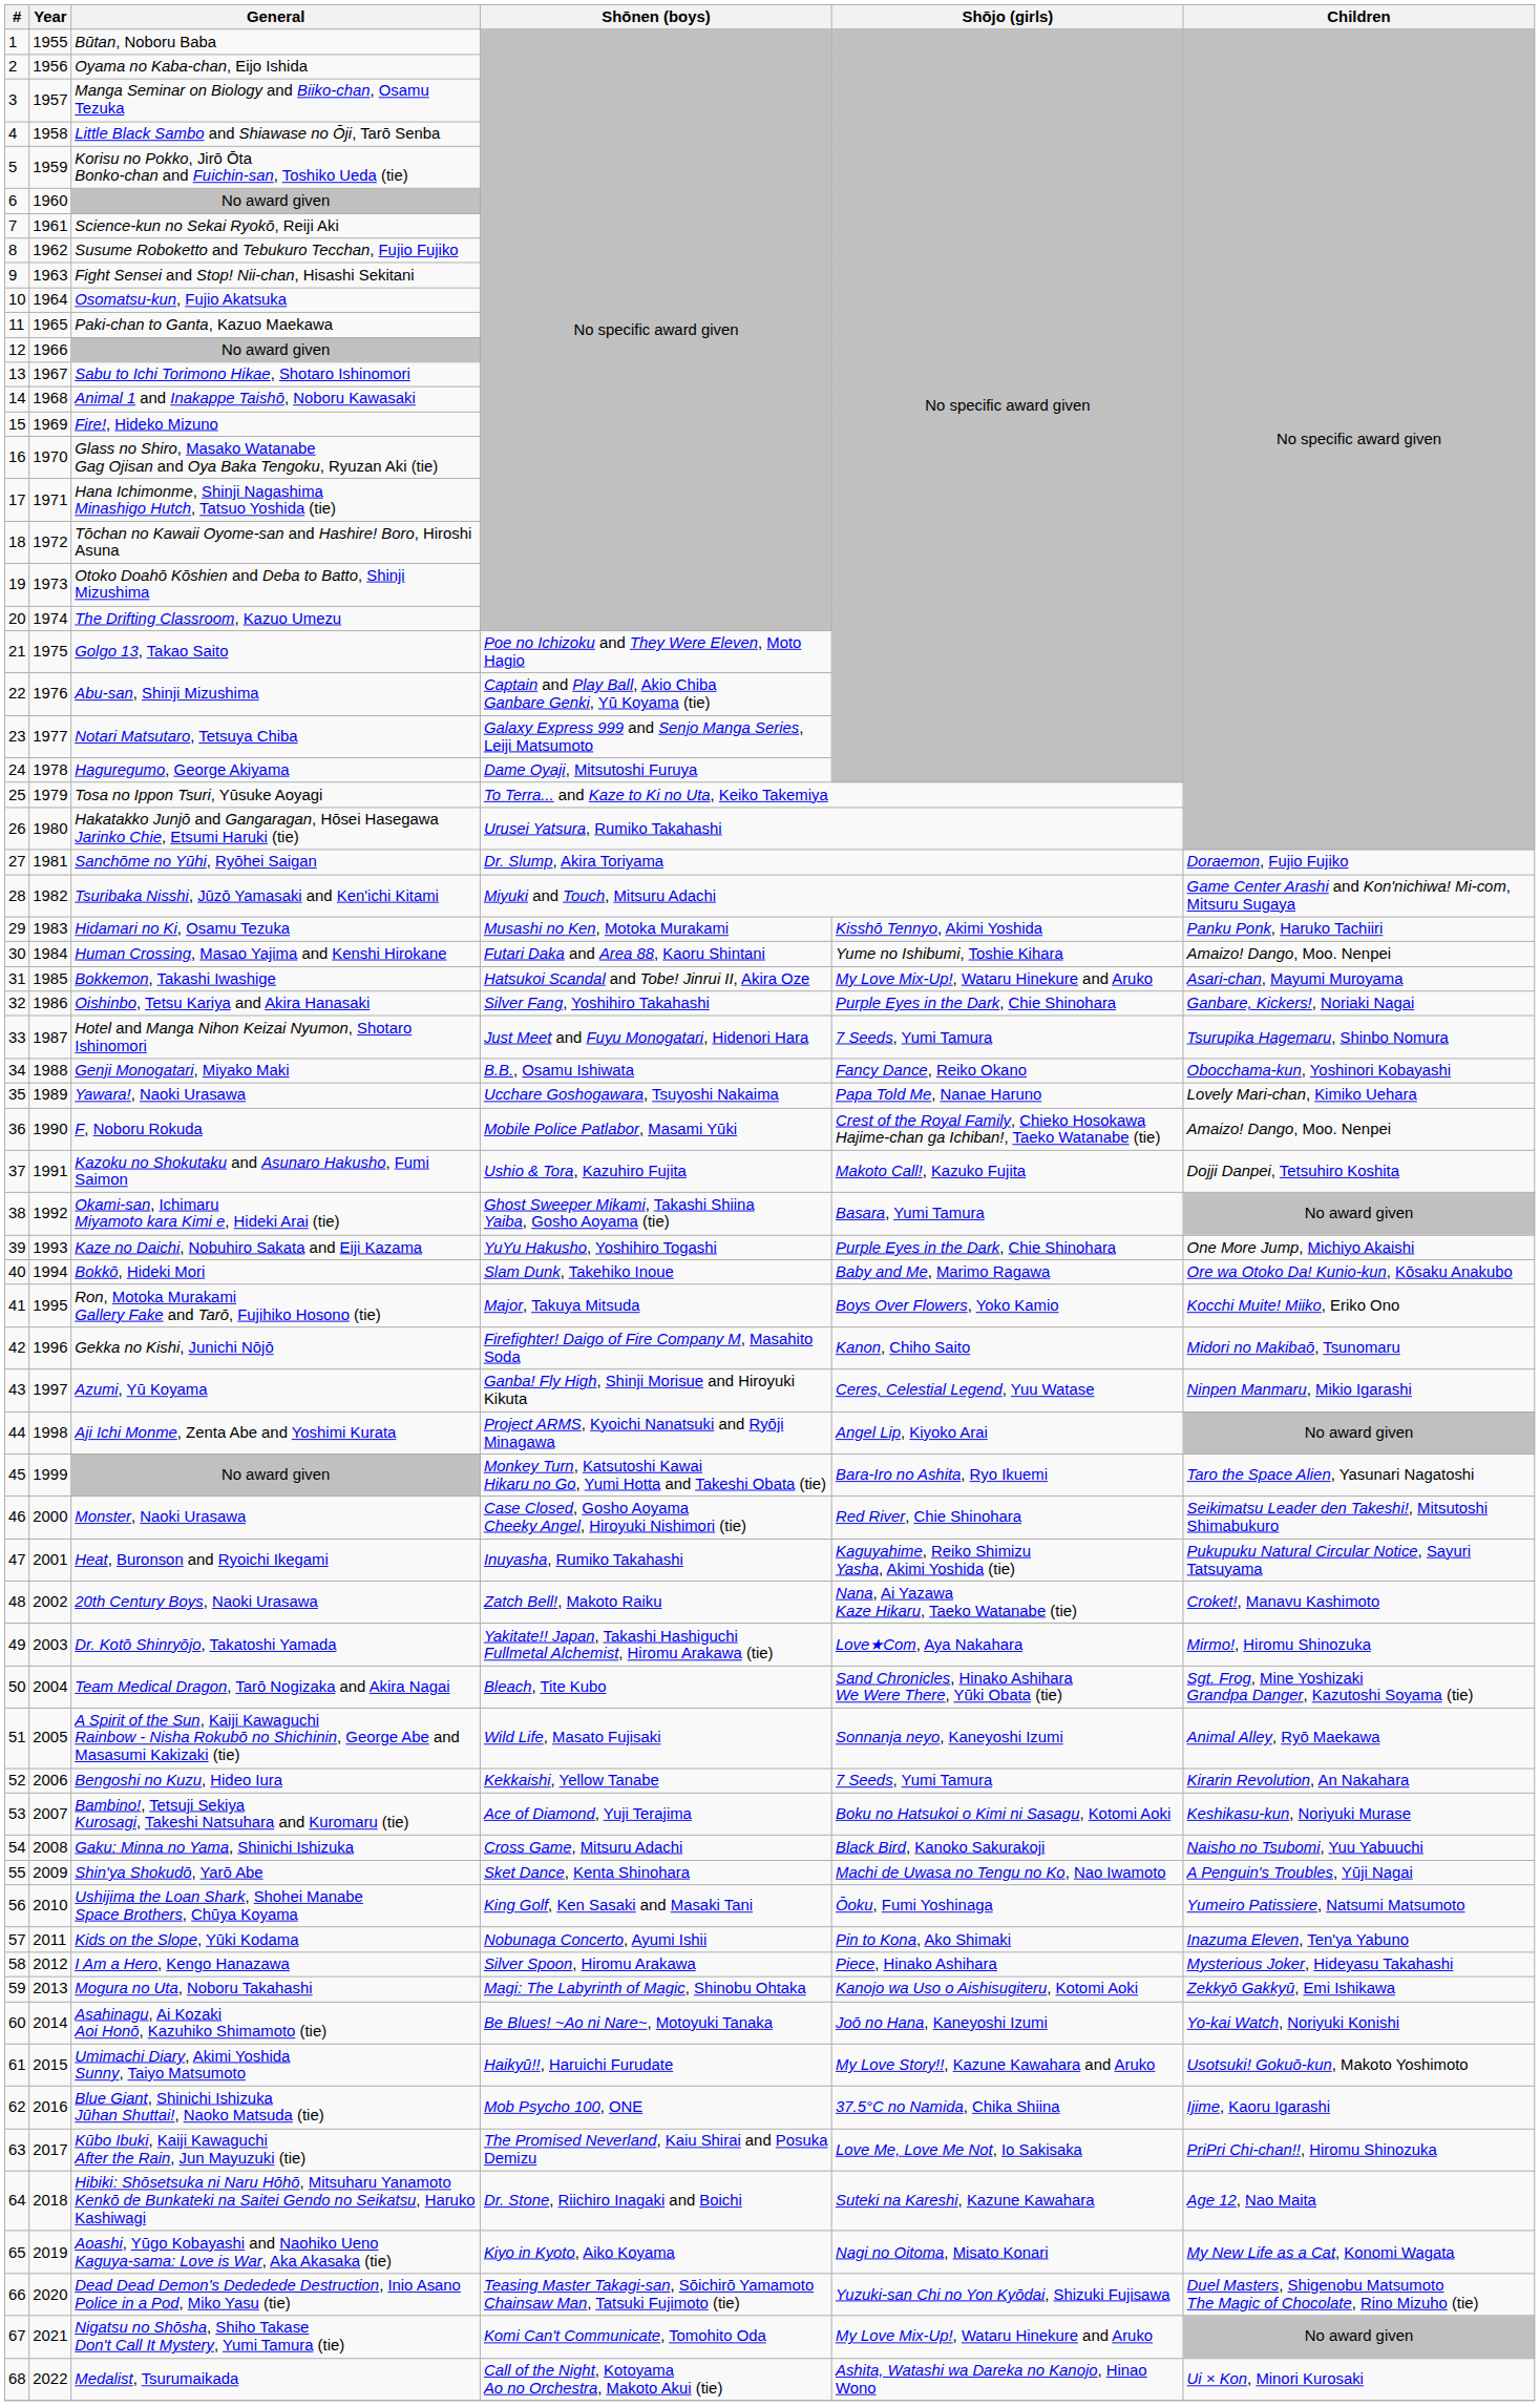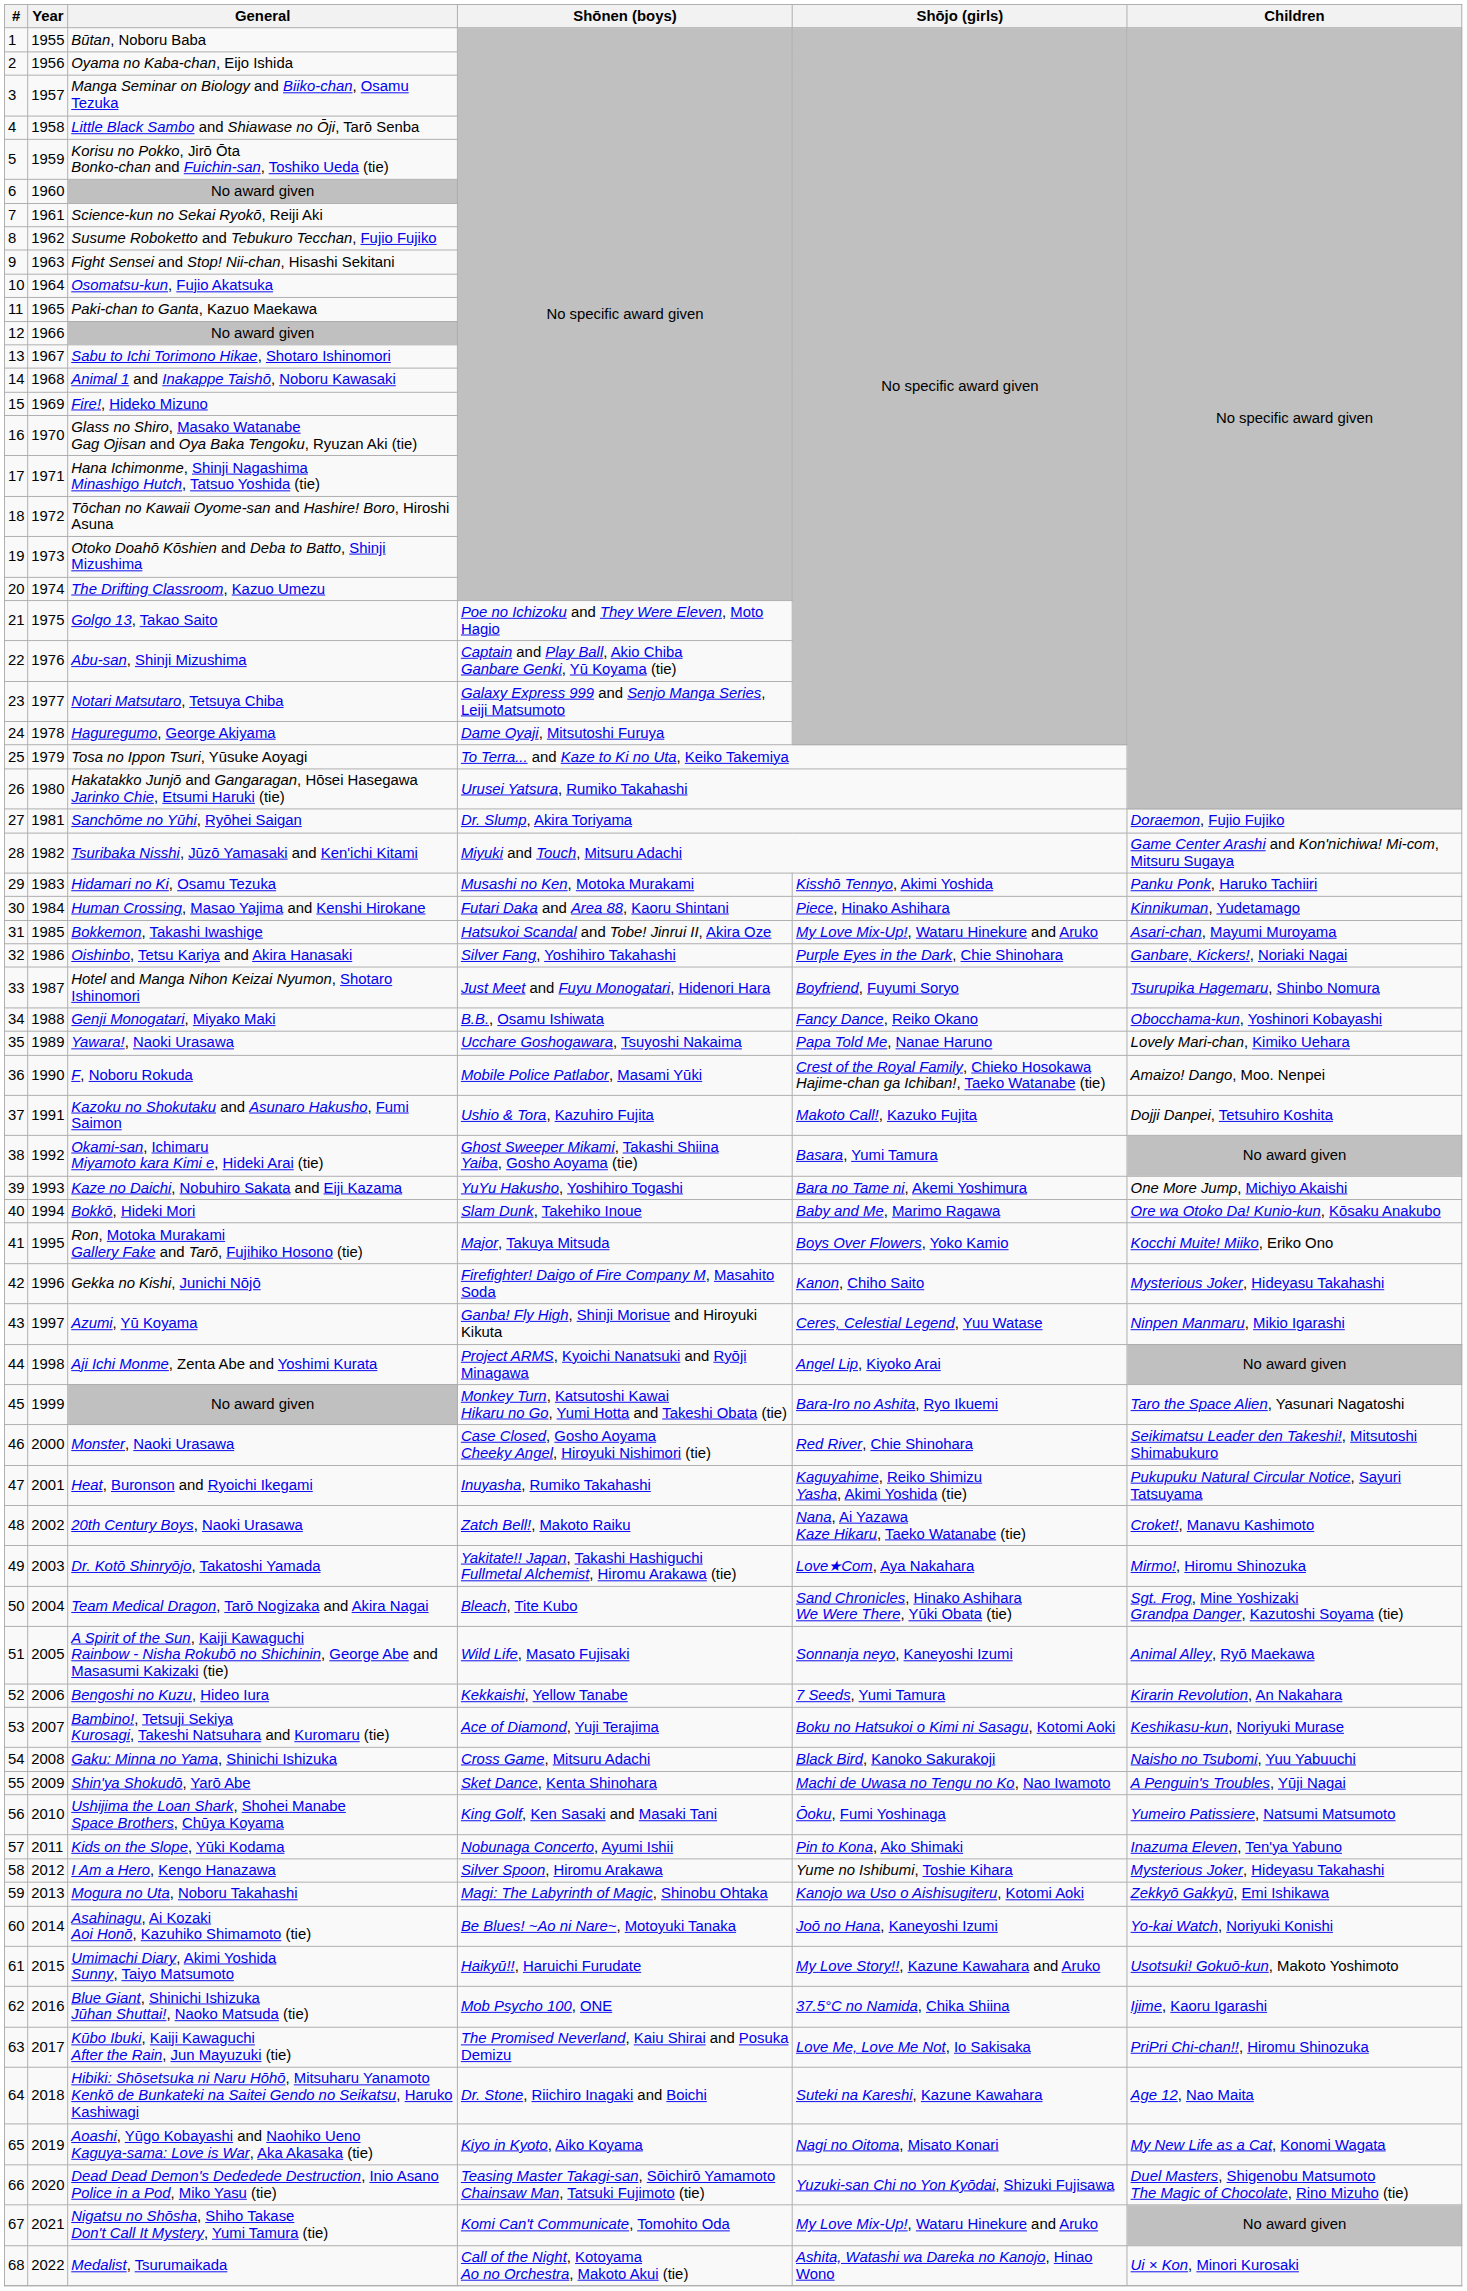Human Crossing, Masao Yajima and Kenshi Hirokane | Shōjo (girls): Yume no Ishibumi, Toshie Kihara -> Piece, Hinako Ashihara
Human Crossing, Masao Yajima and Kenshi Hirokane | Children: Amaizo! Dango, Moo. Nenpei -> Kinnikuman, Yudetamago
Hotel and Manga Nihon Keizai Nyumon, Shotaro Ishinomori | Shōjo (girls): 7 Seeds, Yumi Tamura -> Boyfriend, Fuyumi Soryo
Kaze no Daichi, Nobuhiro Sakata and Eiji Kazama | Shōjo (girls): Purple Eyes in the Dark, Chie Shinohara -> Bara no Tame ni, Akemi Yoshimura
Gekka no Kishi, Junichi Nōjō | Children: Midori no Makibaō, Tsunomaru -> Mysterious Joker, Hideyasu Takahashi
I Am a Hero, Kengo Hanazawa | Shōjo (girls): Piece, Hinako Ashihara -> Yume no Ishibumi, Toshie Kihara
